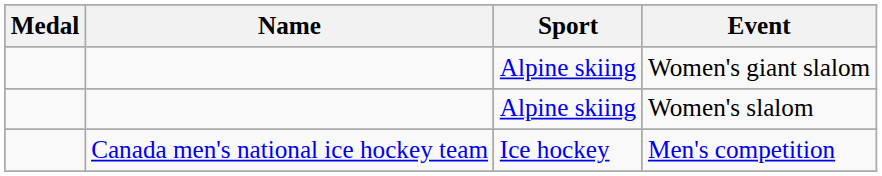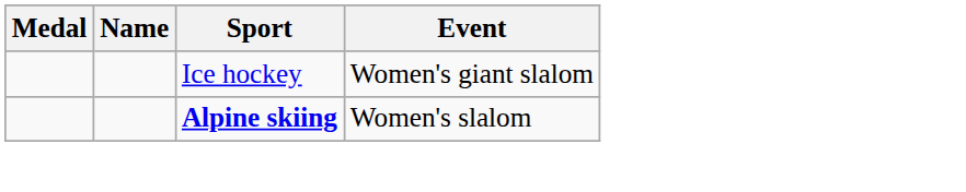Women's giant slalom | Sport: Alpine skiing -> Ice hockey
Women's slalom | Sport: normal -> bold
- row: Canada men's national ice hockey team | Ice hockey | Men's competition
